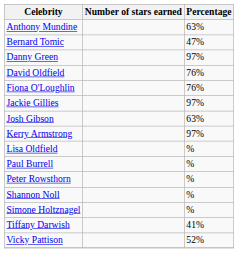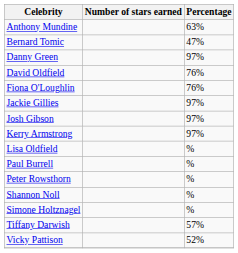Josh Gibson | Percentage: 63% -> 97%
Tiffany Darwish | Percentage: 41% -> 57%
